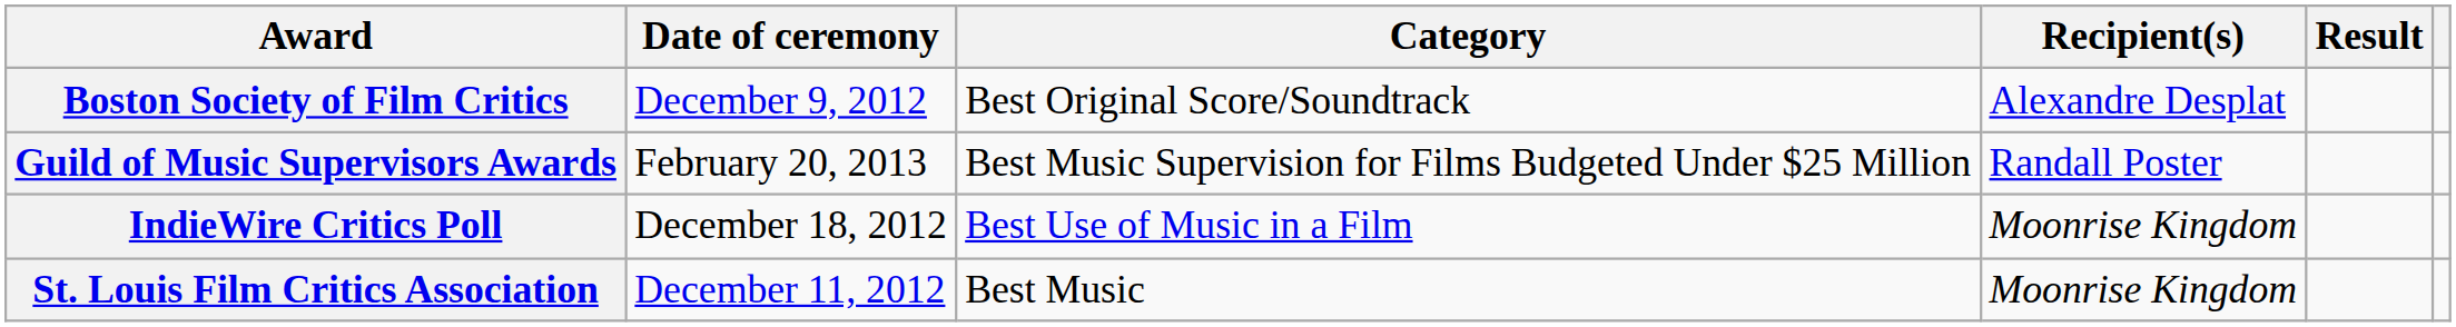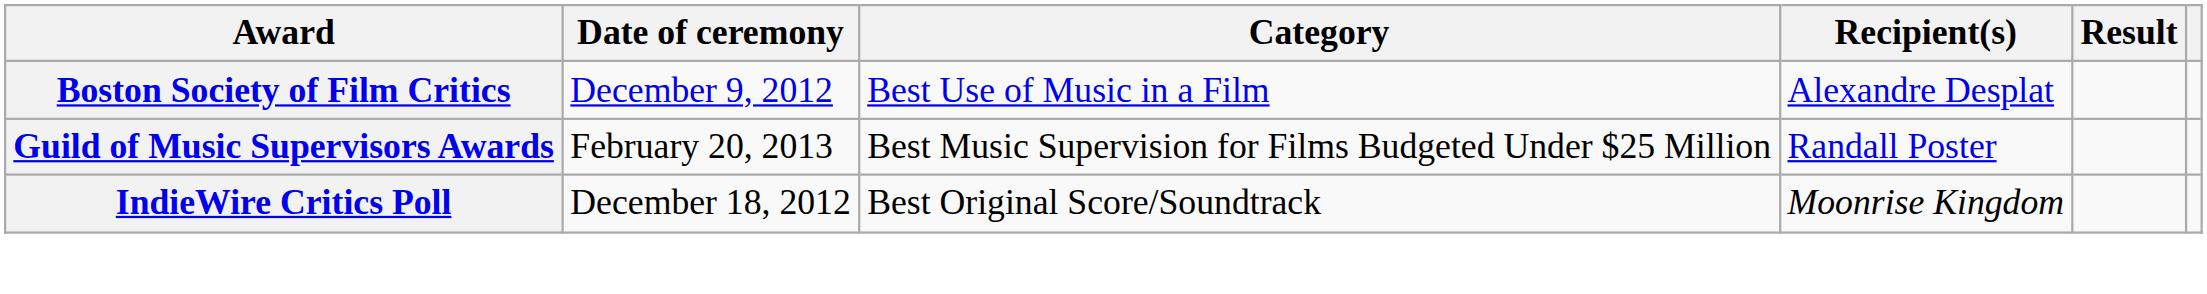Boston Society of Film Critics | Category: Best Original Score/Soundtrack -> Best Use of Music in a Film
IndieWire Critics Poll | Category: Best Use of Music in a Film -> Best Original Score/Soundtrack
- row: St. Louis Film Critics Association | December 11, 2012 | Best Music | Moonrise Kingdom
